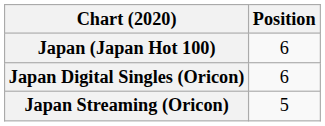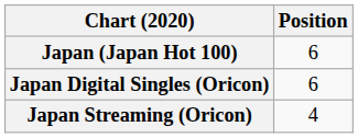Japan Streaming (Oricon) | Position: 5 -> 4
